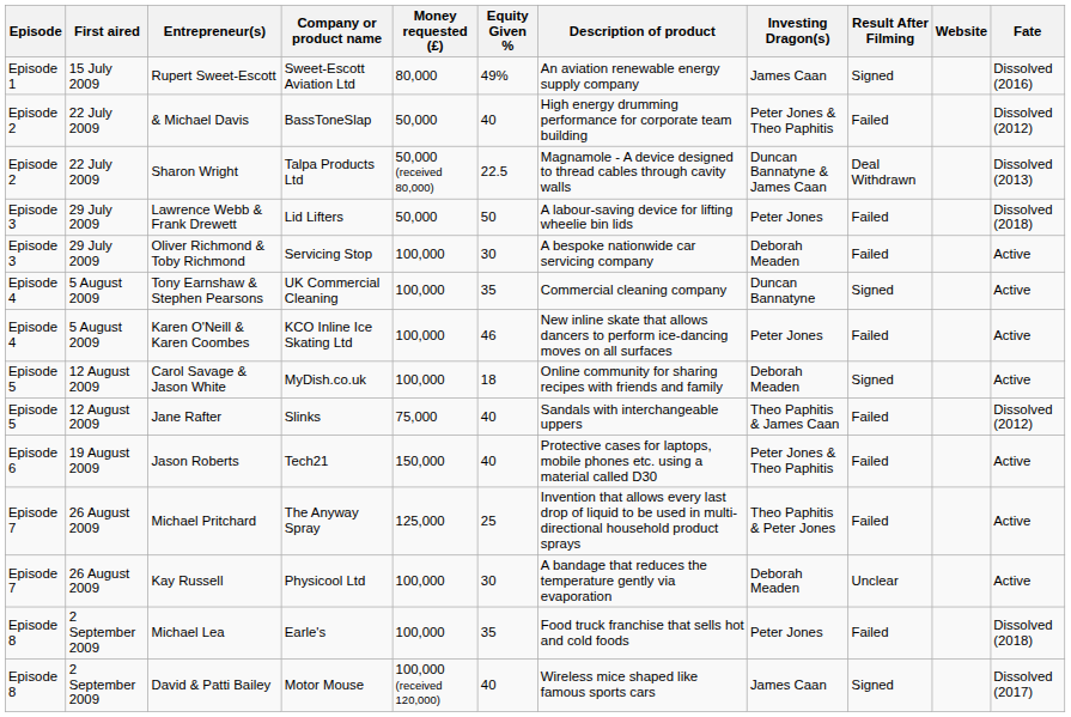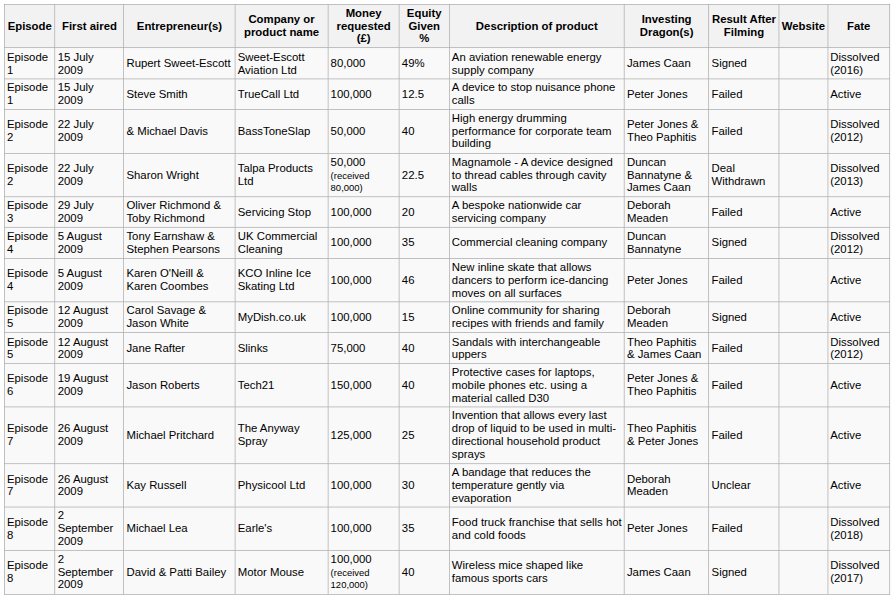+ row: Episode 1 | 15 July 2009 | Steve Smith | TrueCall Ltd | 100,000 | 12.5 | A device to stop nuisance phone calls | Peter Jones | Failed | Active
- row: Episode 3 | 29 July 2009 | Lawrence Webb & Frank Drewett | Lid Lifters | 50,000 | 50 | A labour-saving device for lifting wheelie bin lids | Peter Jones | Failed | Dissolved (2018)
Oliver Richmond & Toby Richmond | Equity Given %: 30 -> 20
Tony Earnshaw & Stephen Pearsons | Fate: Active -> Dissolved (2012)
Carol Savage & Jason White | Equity Given %: 18 -> 15
